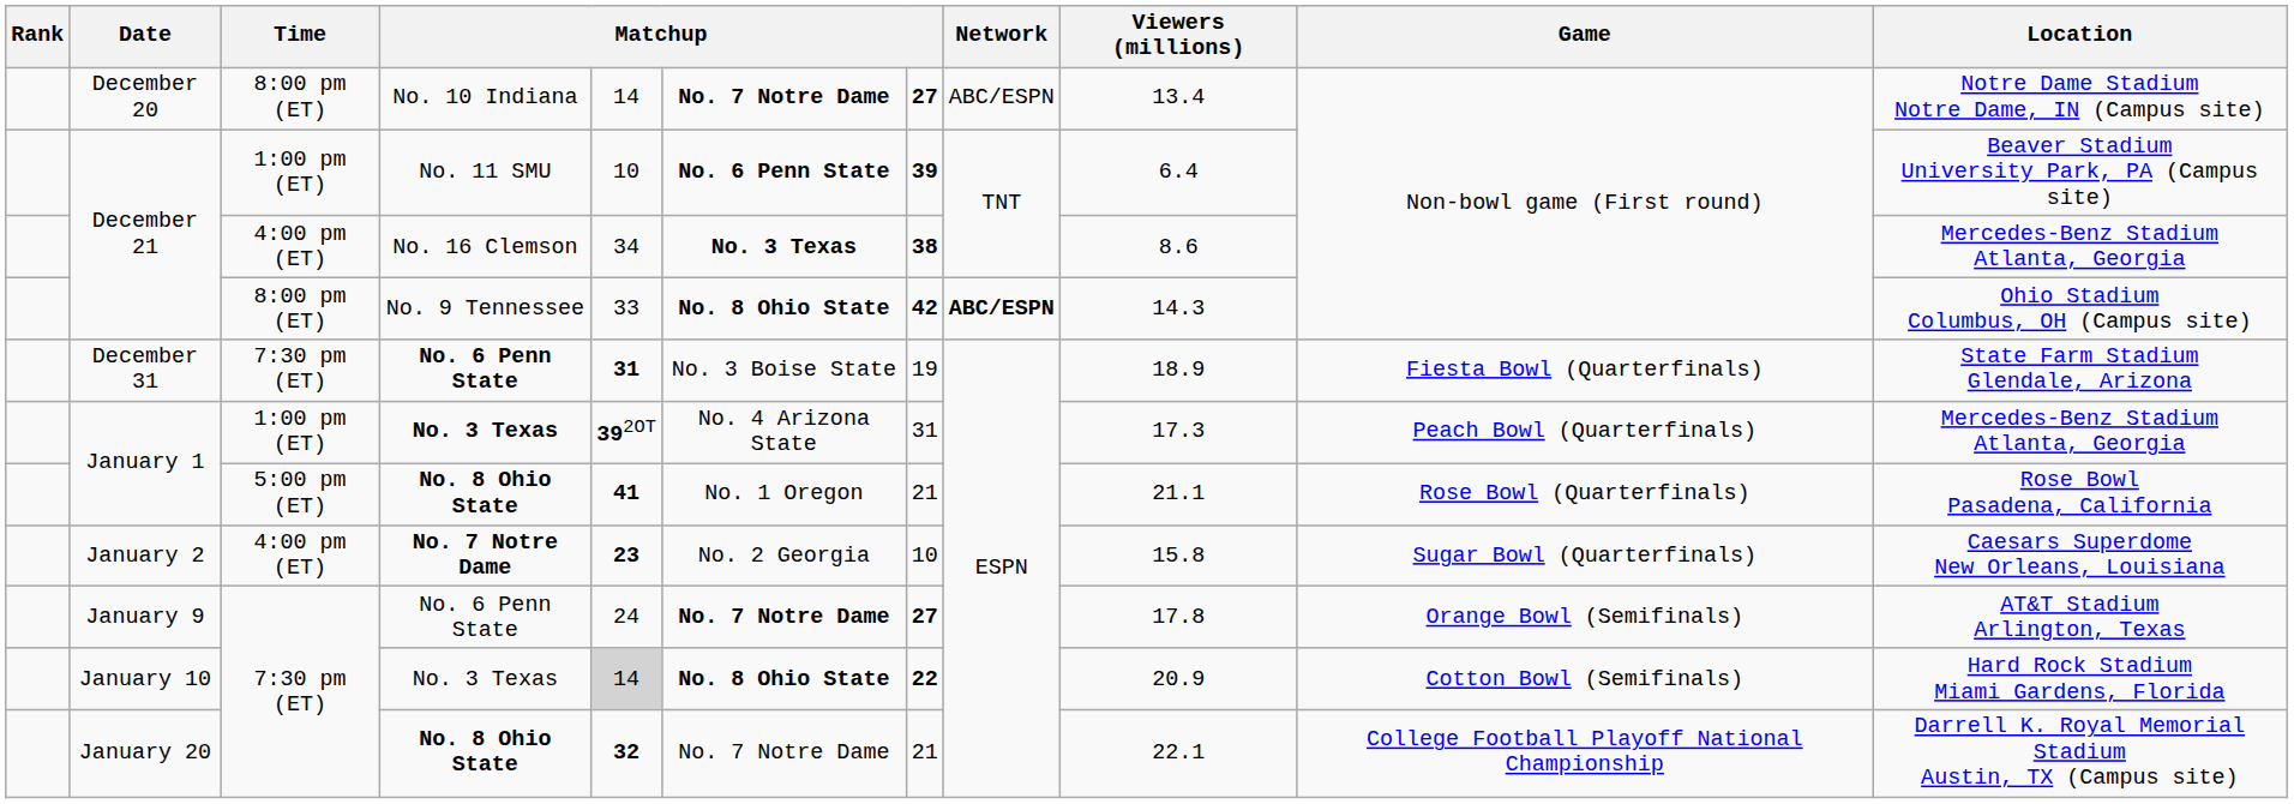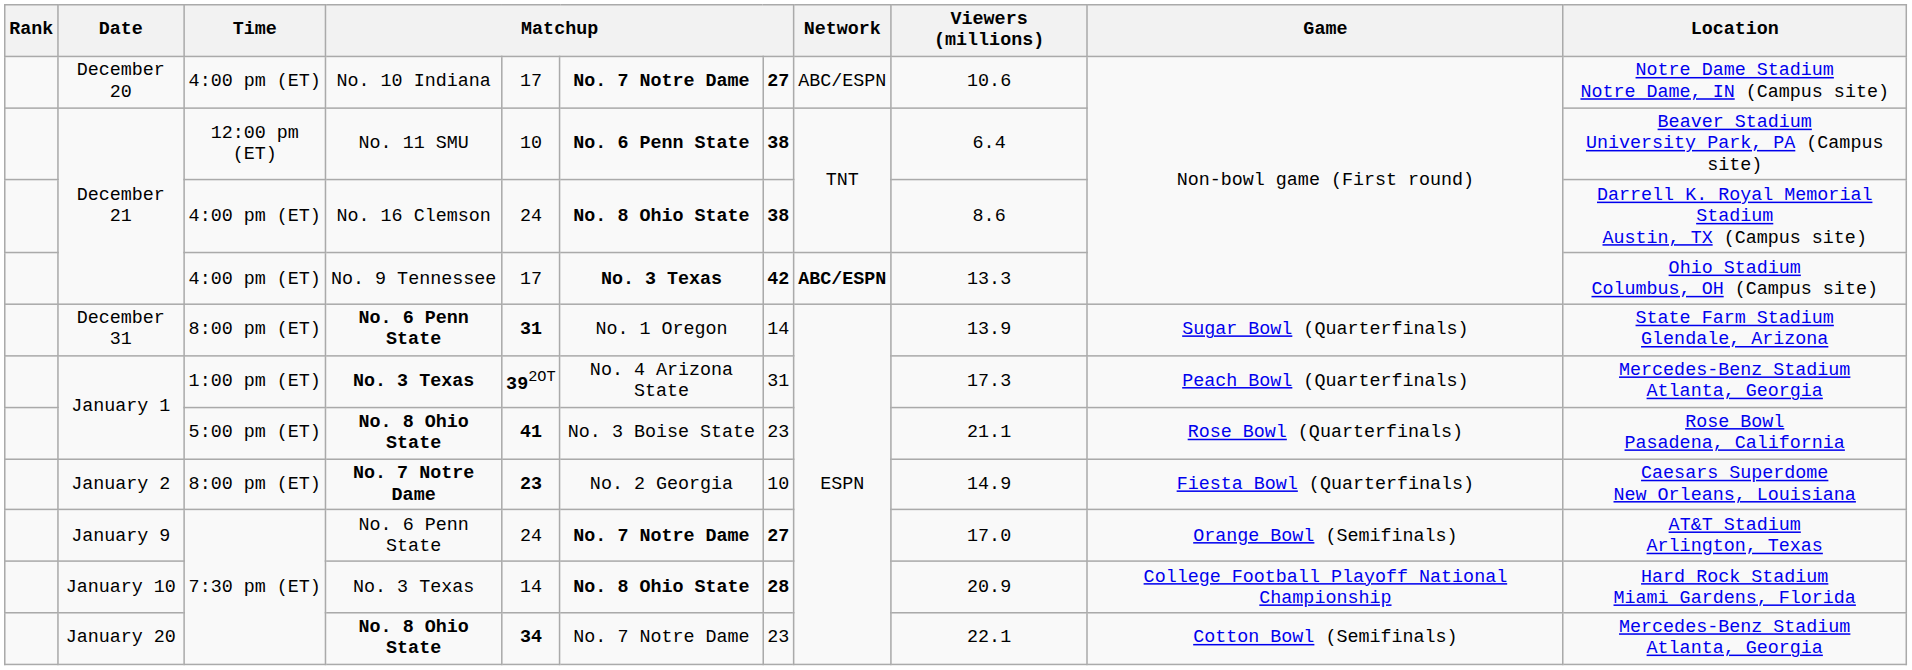December 20 | Time: 8:00 pm (ET) -> 4:00 pm (ET)
December 20 | column 5: 14 -> 17
December 20 | Viewers (millions): 13.4 -> 10.6
December 21 / No. 11 SMU | Time: 1:00 pm (ET) -> 12:00 pm (ET)
December 21 / No. 11 SMU | column 7: 39 -> 38
December 21 / No. 16 Clemson | column 5: 34 -> 24
December 21 / No. 16 Clemson | column 6: No. 3 Texas -> No. 8 Ohio State
December 21 / No. 16 Clemson | Location: Mercedes-Benz Stadium Atlanta, Georgia -> Darrell K. Royal Memorial Stadium Austin, TX (Campus site)
December 21 / No. 9 Tennessee | Time: 8:00 pm (ET) -> 4:00 pm (ET)
December 21 / No. 9 Tennessee | column 5: 33 -> 17
December 21 / No. 9 Tennessee | column 6: No. 8 Ohio State -> No. 3 Texas
December 21 / No. 9 Tennessee | Viewers (millions): 14.3 -> 13.3
December 31 | Time: 7:30 pm (ET) -> 8:00 pm (ET)
December 31 | column 6: No. 3 Boise State -> No. 1 Oregon
December 31 | column 7: 19 -> 14
December 31 | Viewers (millions): 18.9 -> 13.9
December 31 | Game: Fiesta Bowl (Quarterfinals) -> Sugar Bowl (Quarterfinals)
January 1 / No. 8 Ohio State | column 6: No. 1 Oregon -> No. 3 Boise State
January 1 / No. 8 Ohio State | column 7: 21 -> 23
January 2 | Time: 4:00 pm (ET) -> 8:00 pm (ET)
January 2 | Viewers (millions): 15.8 -> 14.9
January 2 | Game: Sugar Bowl (Quarterfinals) -> Fiesta Bowl (Quarterfinals)
January 9 | Viewers (millions): 17.8 -> 17.0
January 10 | column 5: lightgrey background -> no background
January 10 | column 7: 22 -> 28
January 10 | Game: Cotton Bowl (Semifinals) -> College Football Playoff National Championship
January 20 | column 5: 32 -> 34
January 20 | column 7: 21 -> 23
January 20 | Game: College Football Playoff National Championship -> Cotton Bowl (Semifinals)
January 20 | Location: Darrell K. Royal Memorial Stadium Austin, TX (Campus site) -> Mercedes-Benz Stadium Atlanta, Georgia
